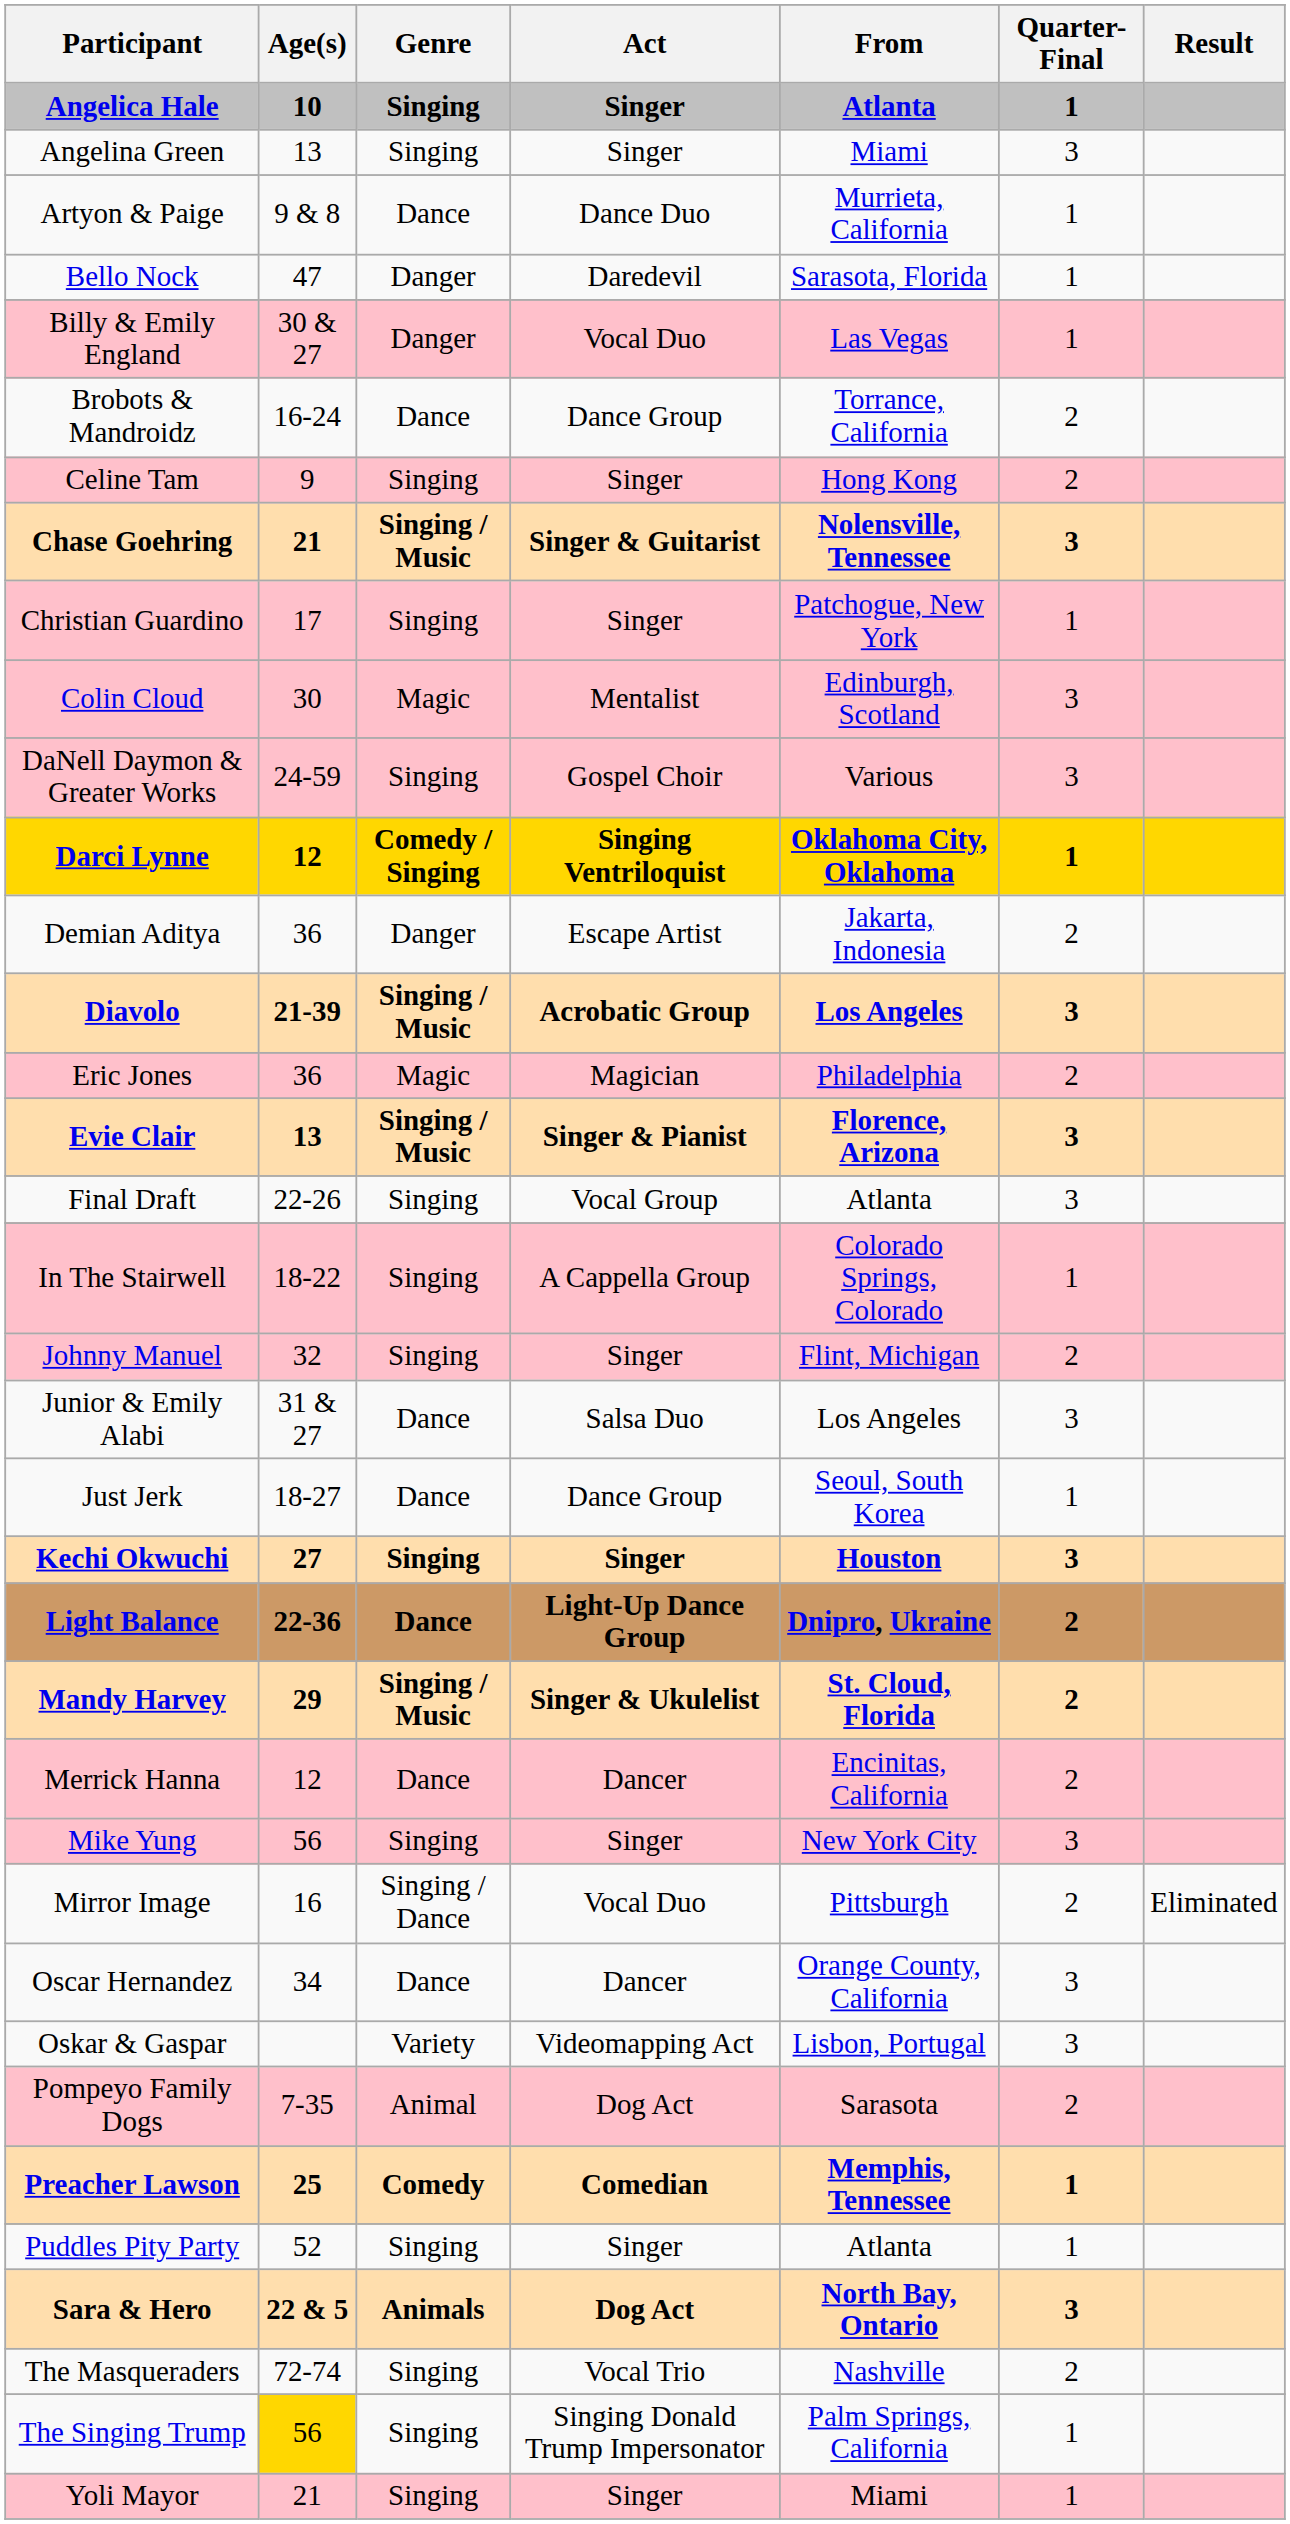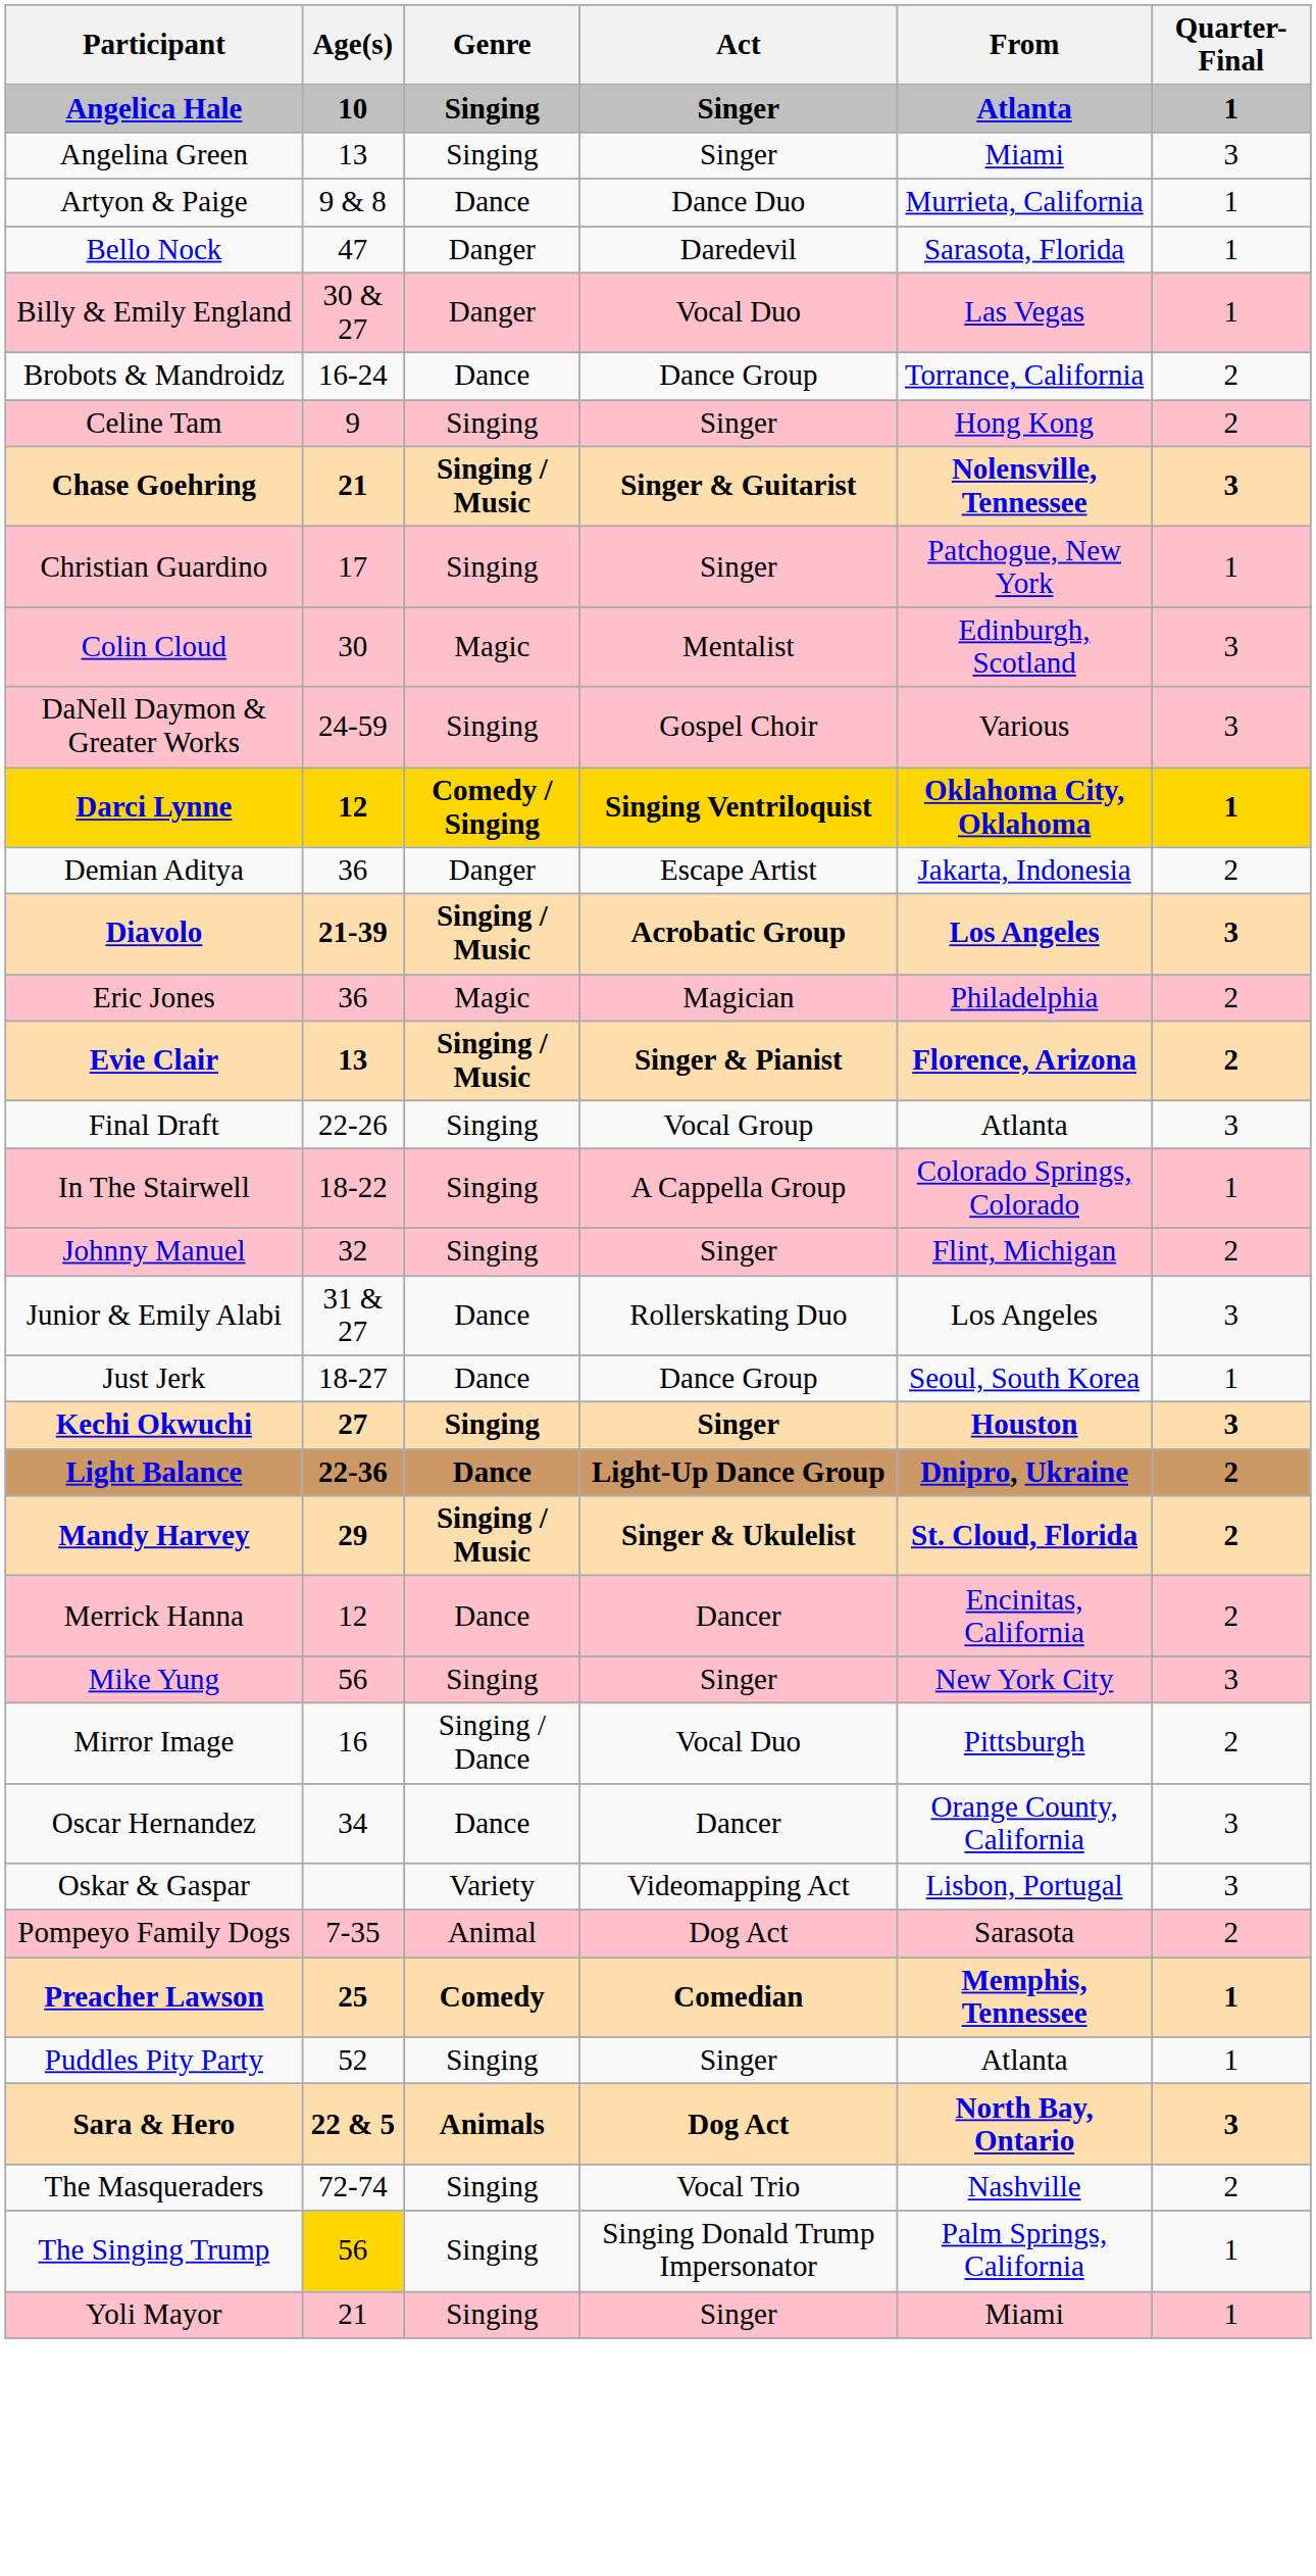- column: Result | Eliminated
Evie Clair | Quarter-Final: 3 -> 2
Junior & Emily Alabi | Act: Salsa Duo -> Rollerskating Duo
